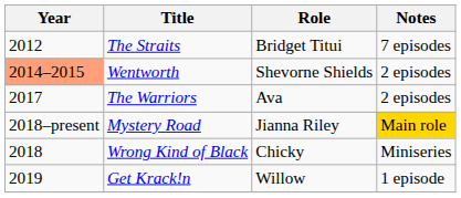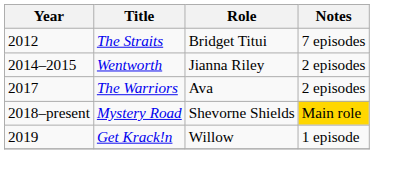Wentworth | Year: lightsalmon background -> no background
Wentworth | Role: Shevorne Shields -> Jianna Riley
Mystery Road | Role: Jianna Riley -> Shevorne Shields
- row: 2018 | Wrong Kind of Black | Chicky | Miniseries
